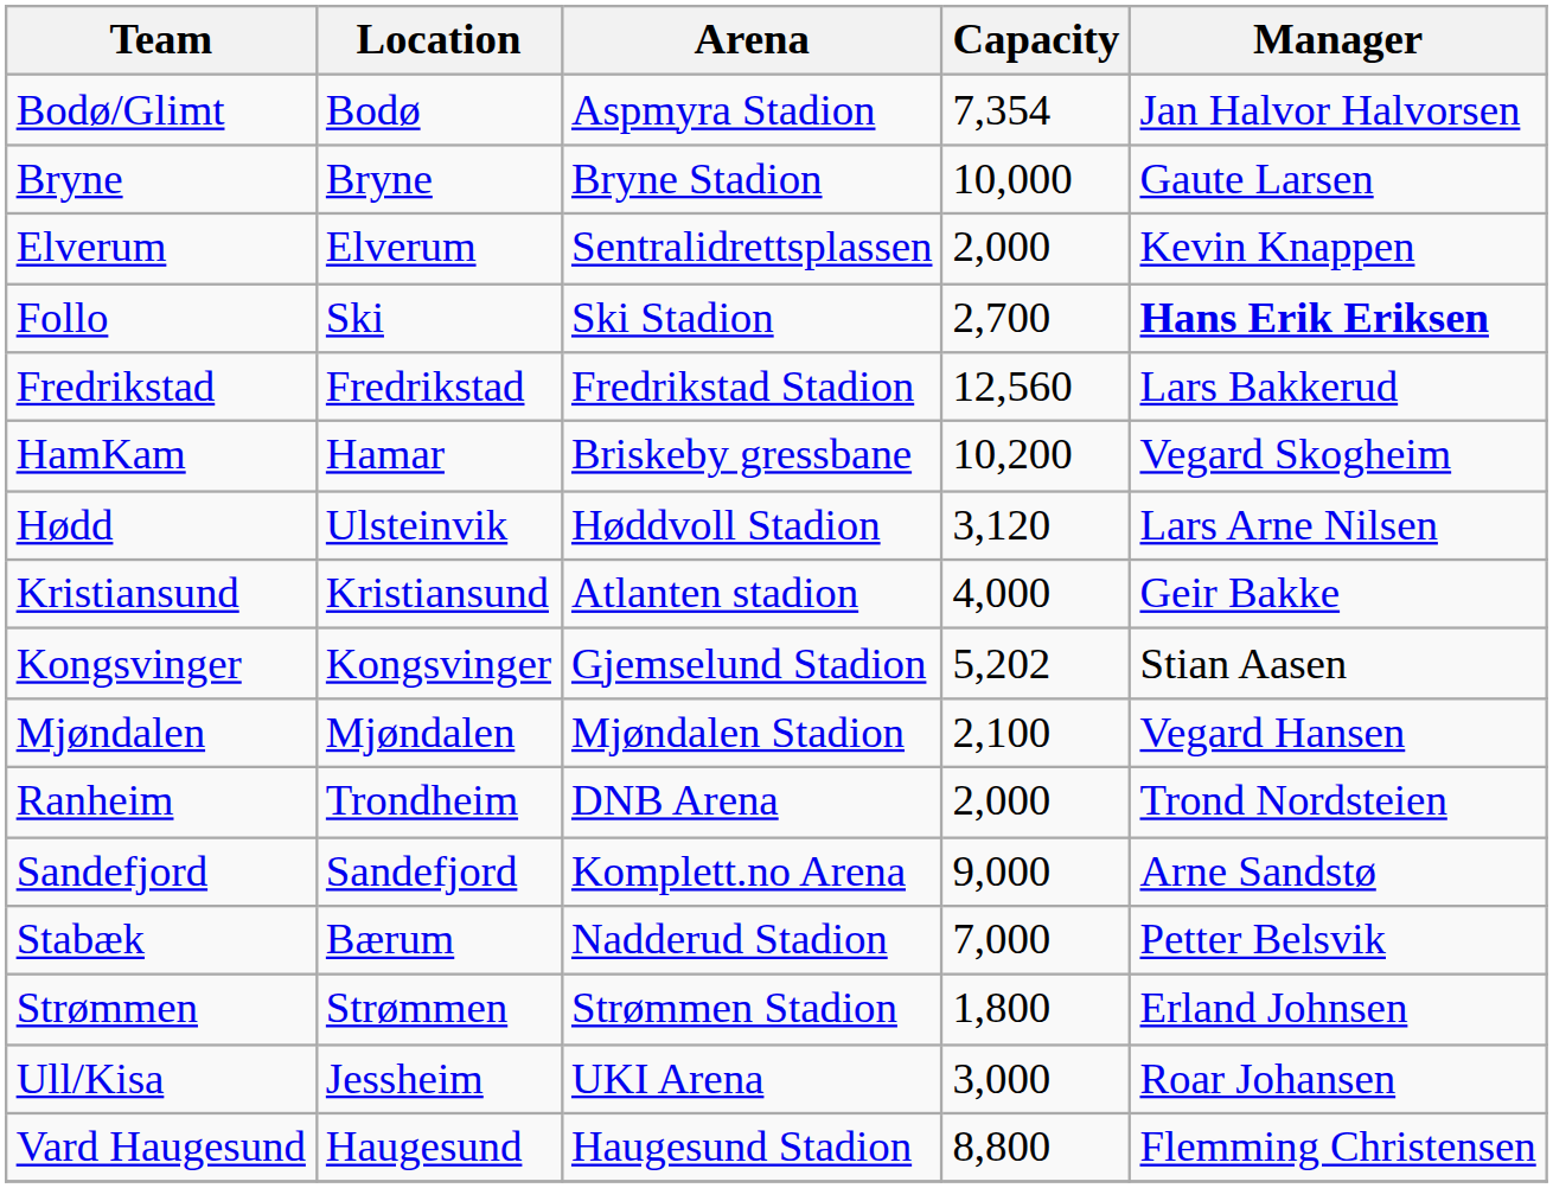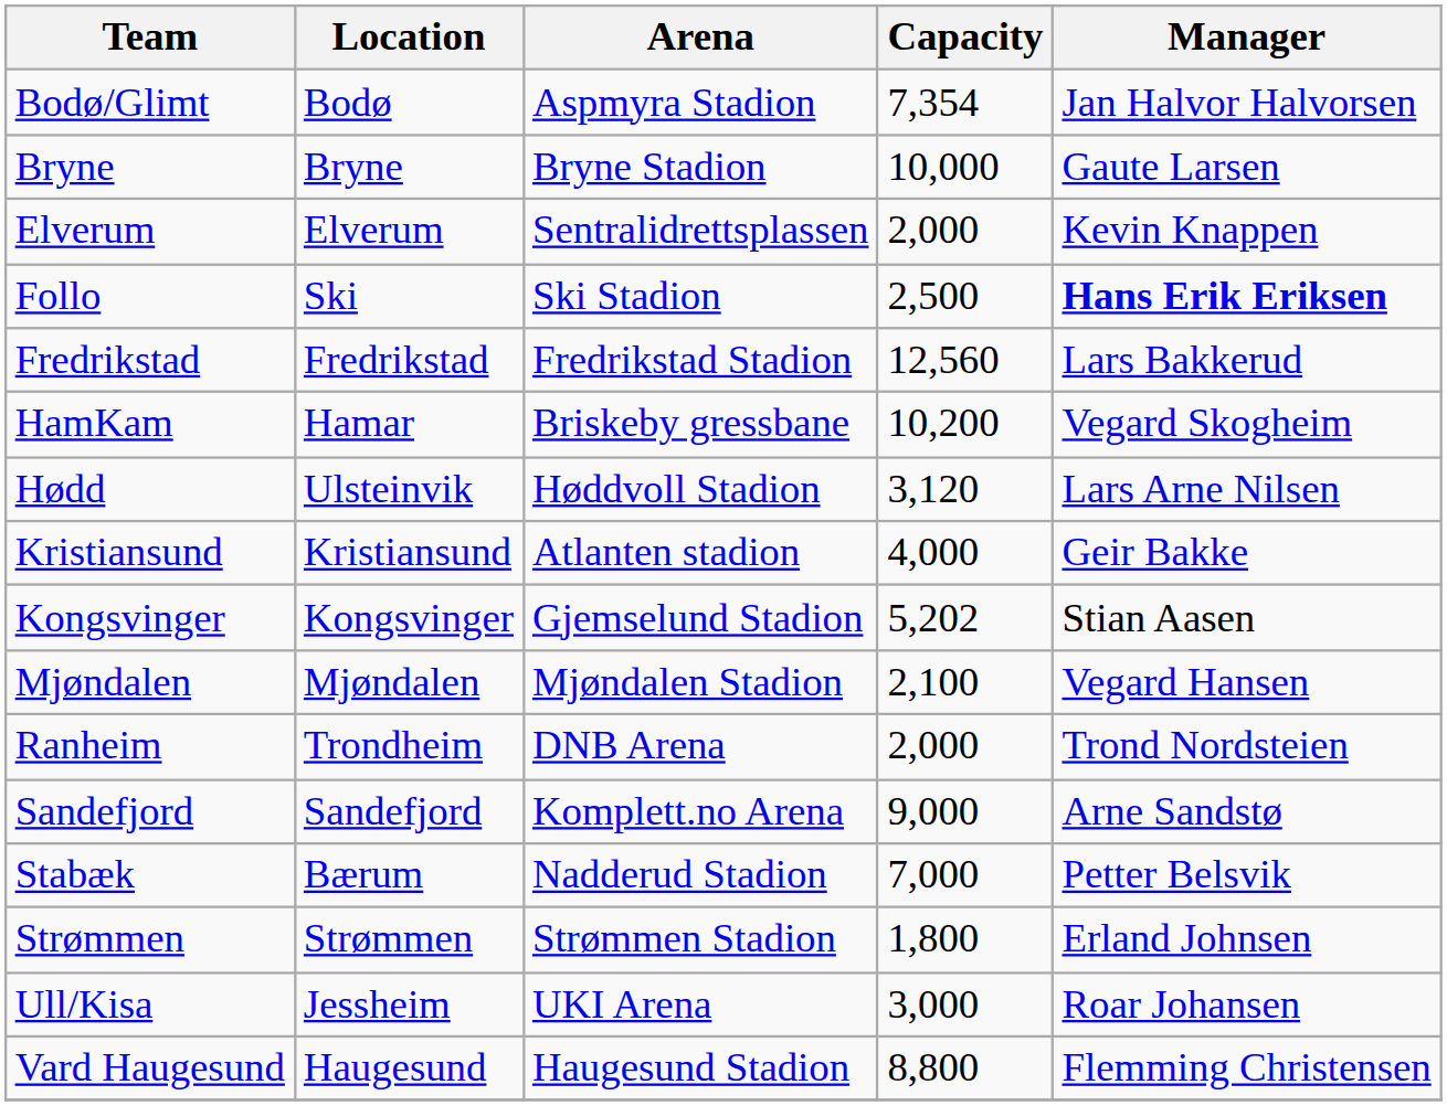Follo | Capacity: 2,700 -> 2,500
